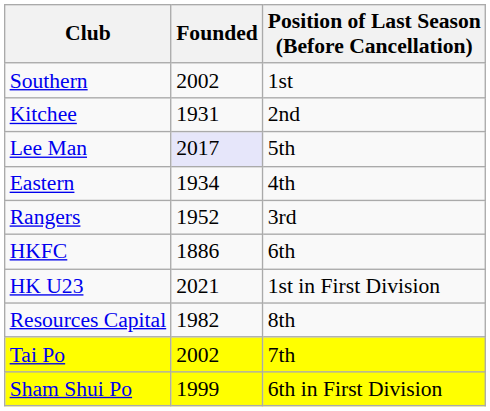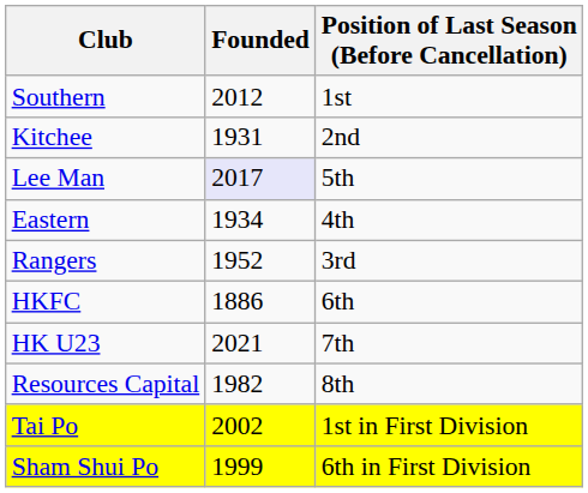Southern | Founded: 2002 -> 2012
HK U23 | Position of Last Season (Before Cancellation): 1st in First Division -> 7th
Tai Po | Position of Last Season (Before Cancellation): 7th -> 1st in First Division
